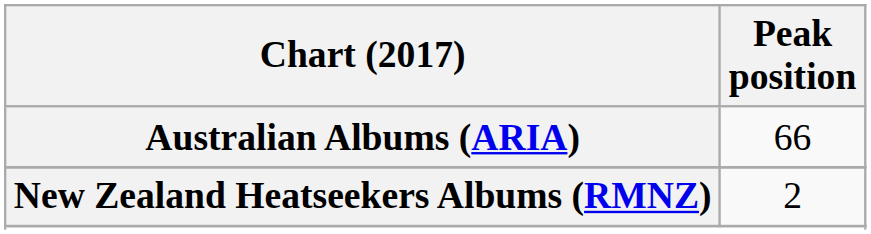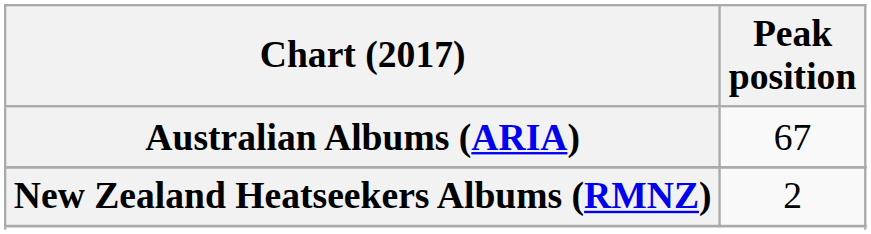Australian Albums (ARIA) | Peak position: 66 -> 67
